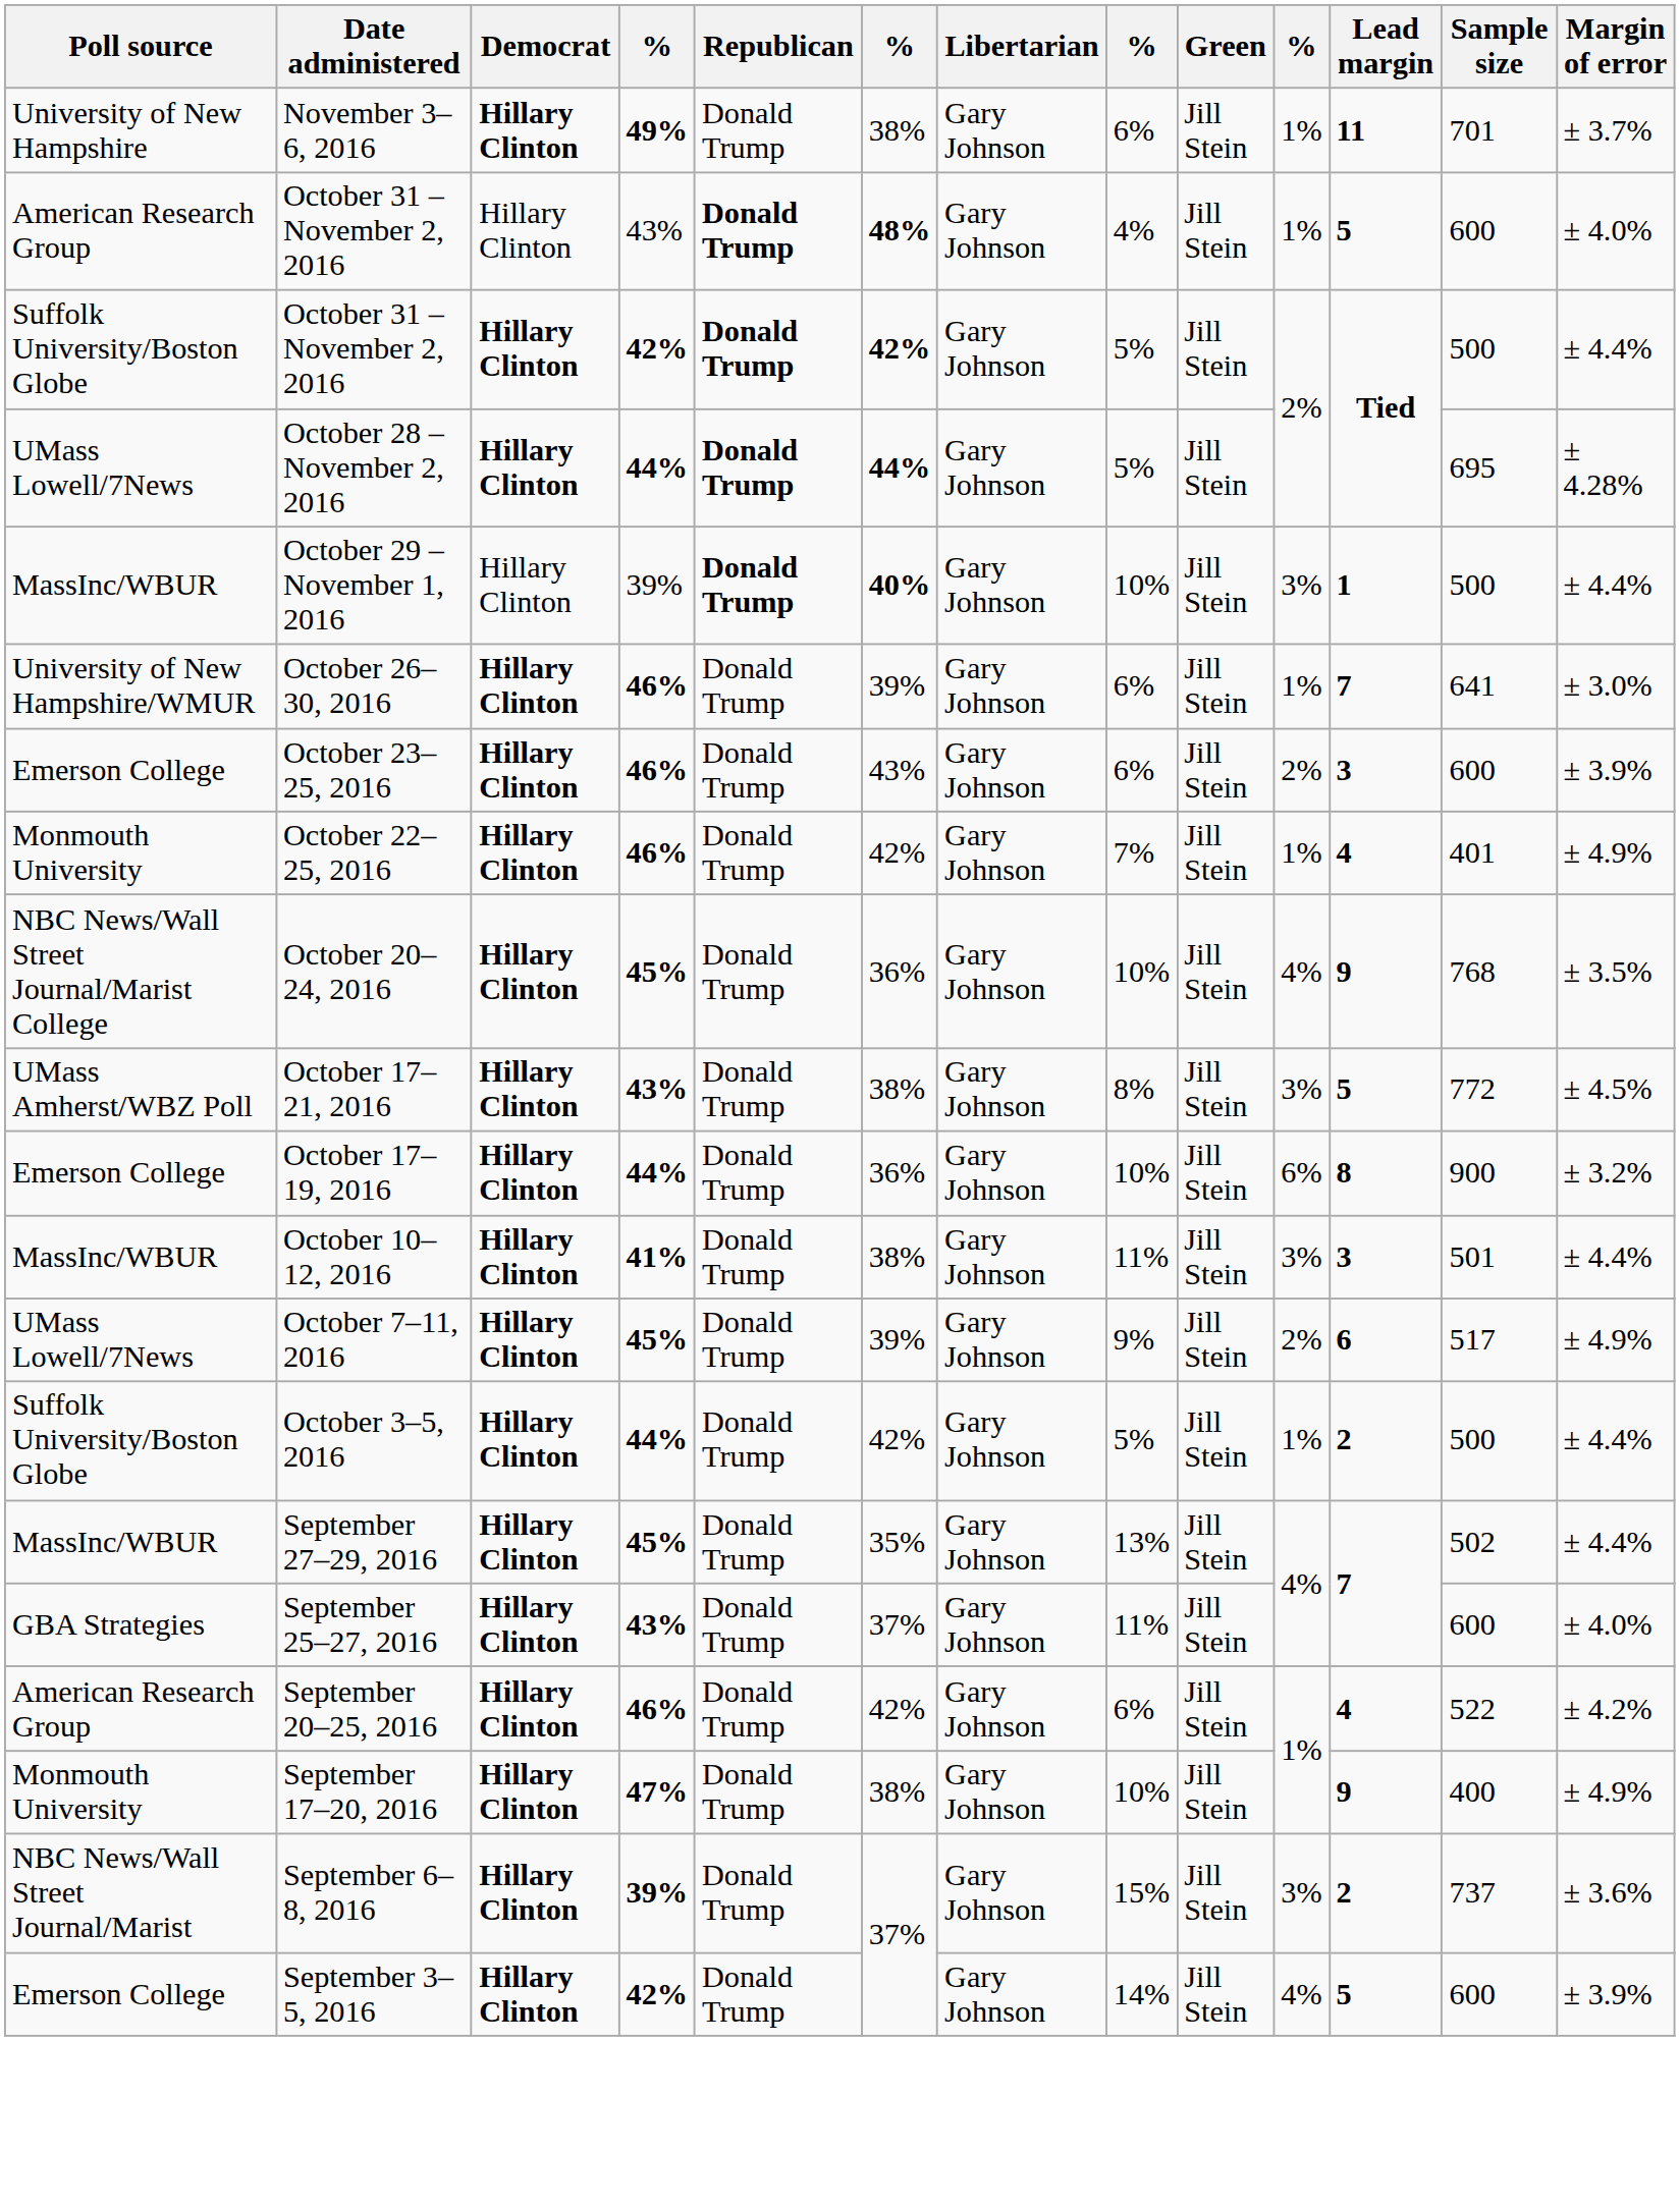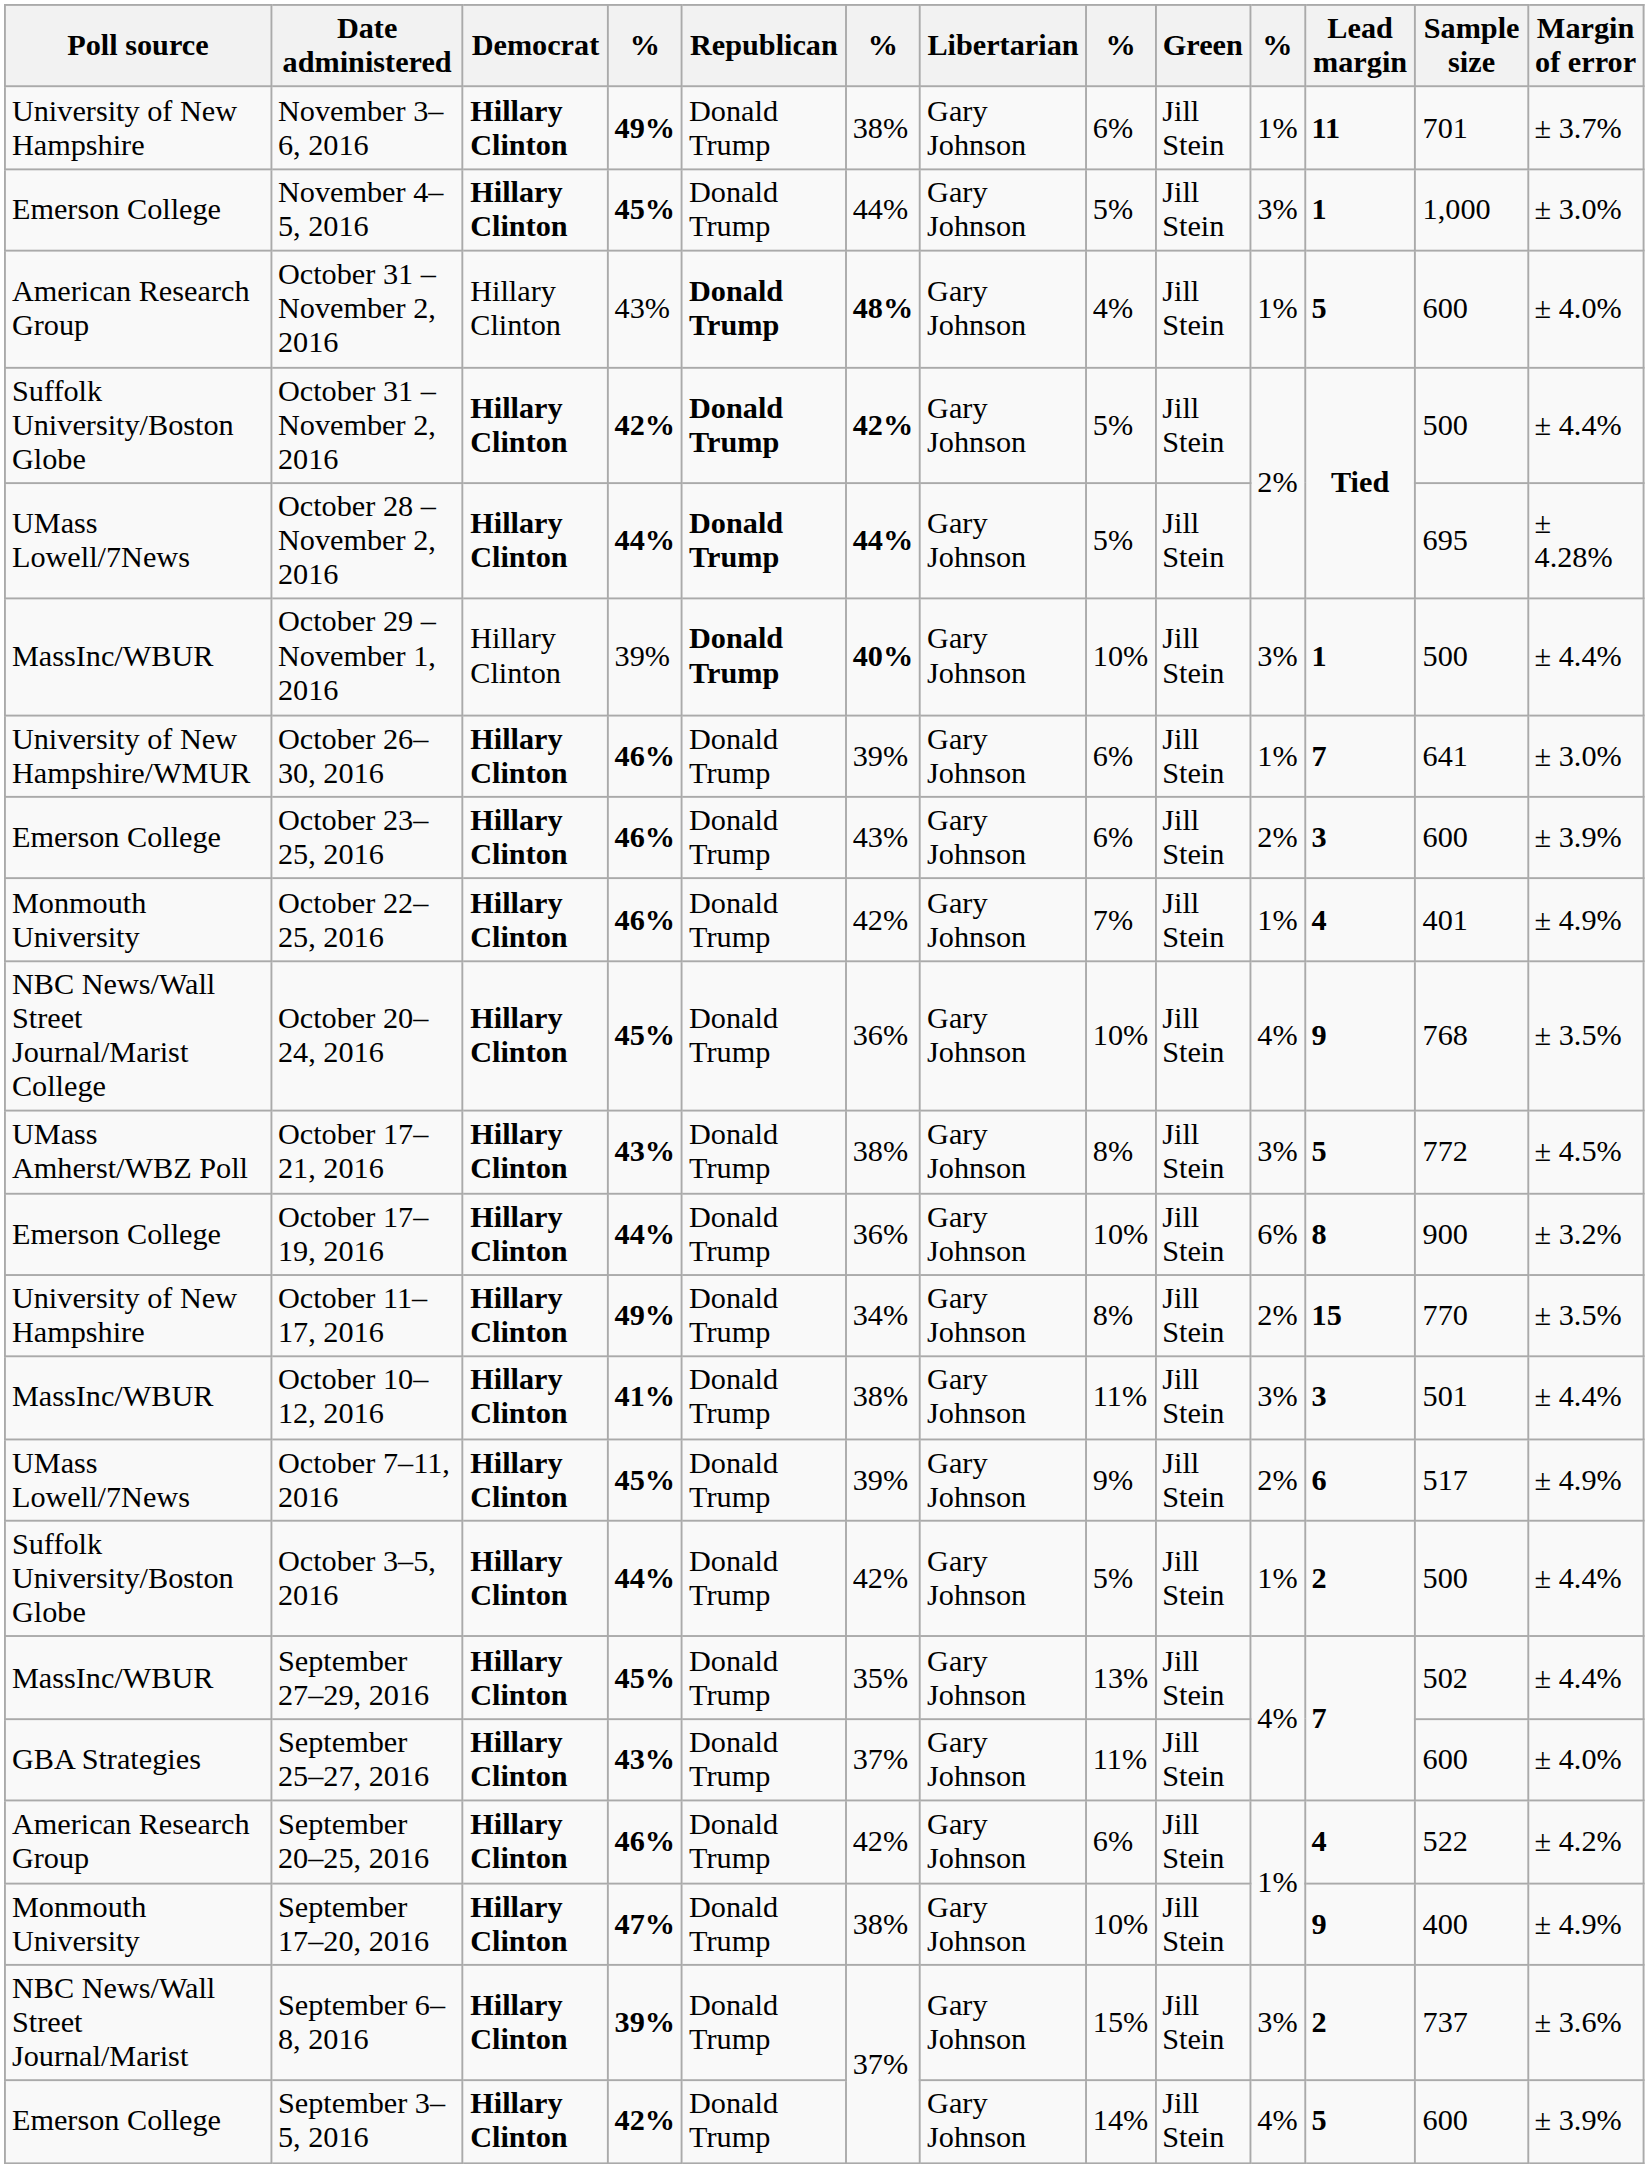+ row: Emerson College | November 4–5, 2016 | Hillary Clinton | 45% | Donald Trump | 44% | Gary Johnson | 5% | Jill Stein | 3% | 1 | 1,000 | ± 3.0%
+ row: University of New Hampshire | October 11–17, 2016 | Hillary Clinton | 49% | Donald Trump | 34% | Gary Johnson | 8% | Jill Stein | 2% | 15 | 770 | ± 3.5%
